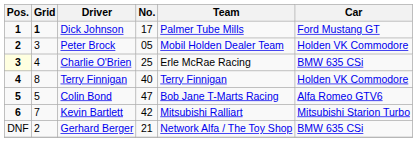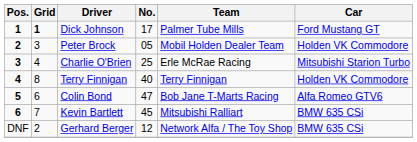Charlie O'Brien | Pos.: lightyellow background -> no background
Charlie O'Brien | Car: BMW 635 CSi -> Mitsubishi Starion Turbo
Colin Bond | Grid: 5 -> 6
Kevin Bartlett | No.: 42 -> 45
Kevin Bartlett | Car: Mitsubishi Starion Turbo -> BMW 635 CSi
Gerhard Berger | No.: 21 -> 12
